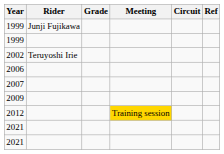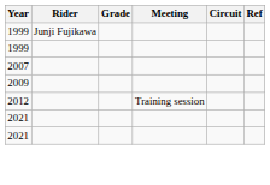- row: 2002 | Teruyoshi Irie
- row: 2006
2012 | Meeting: gold background -> no background
